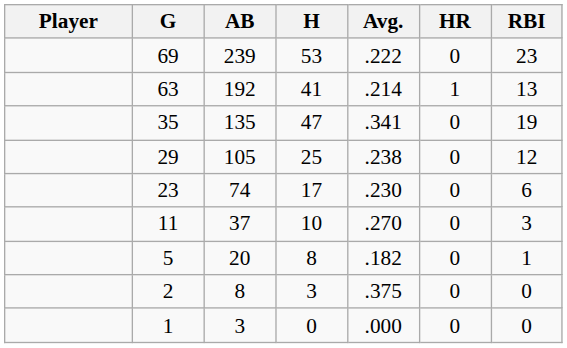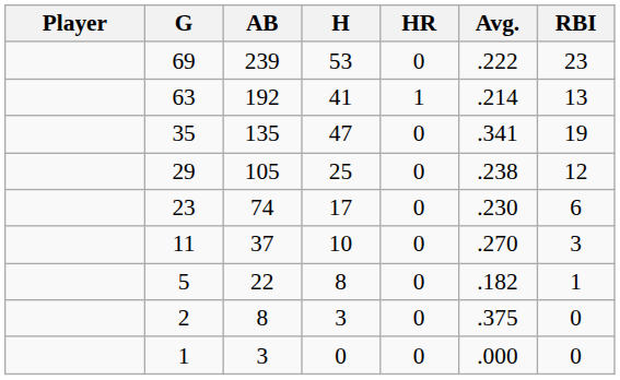columns swapped: Avg. <-> HR
5 | AB: 20 -> 22
